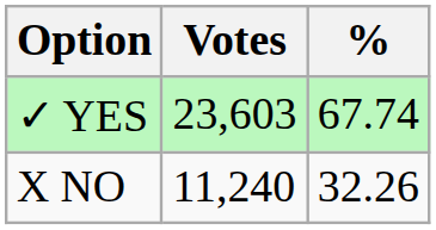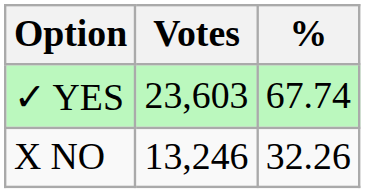X NO | Votes: 11,240 -> 13,246
